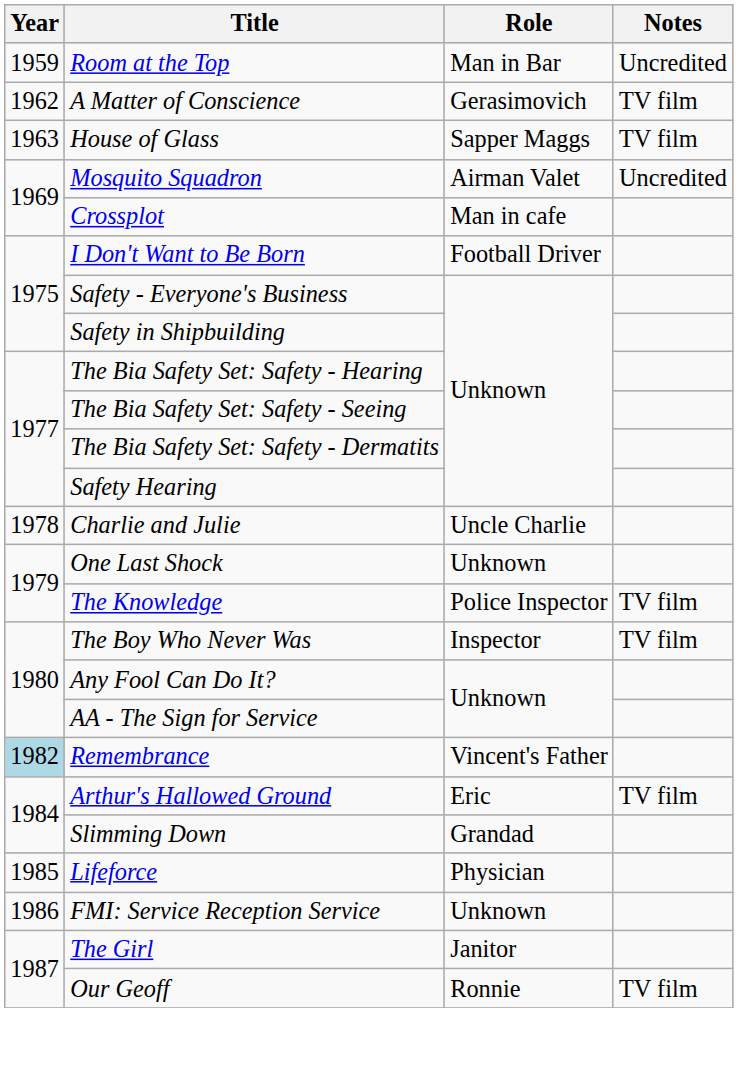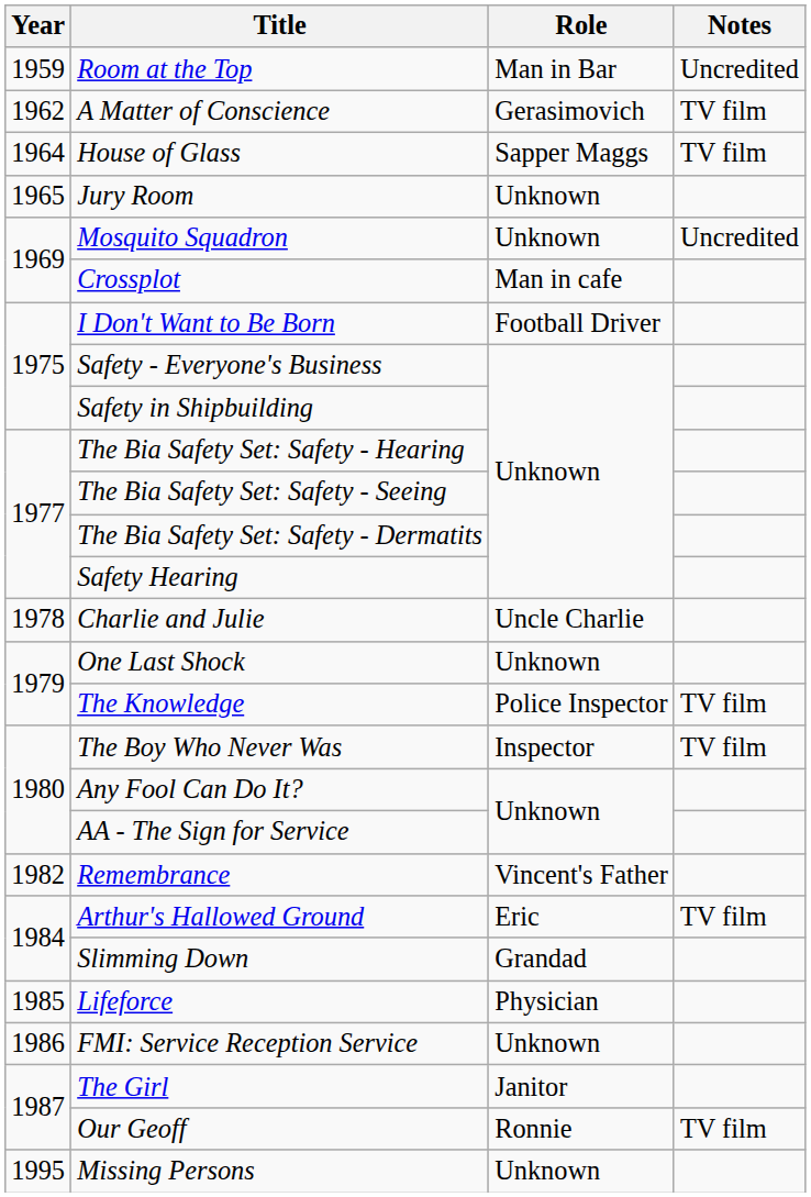House of Glass | Year: 1963 -> 1964
+ row: 1965 | Jury Room | Unknown
Mosquito Squadron | Role: Airman Valet -> Unknown
Remembrance | Year: lightblue background -> no background
+ row: 1995 | Missing Persons | Unknown
